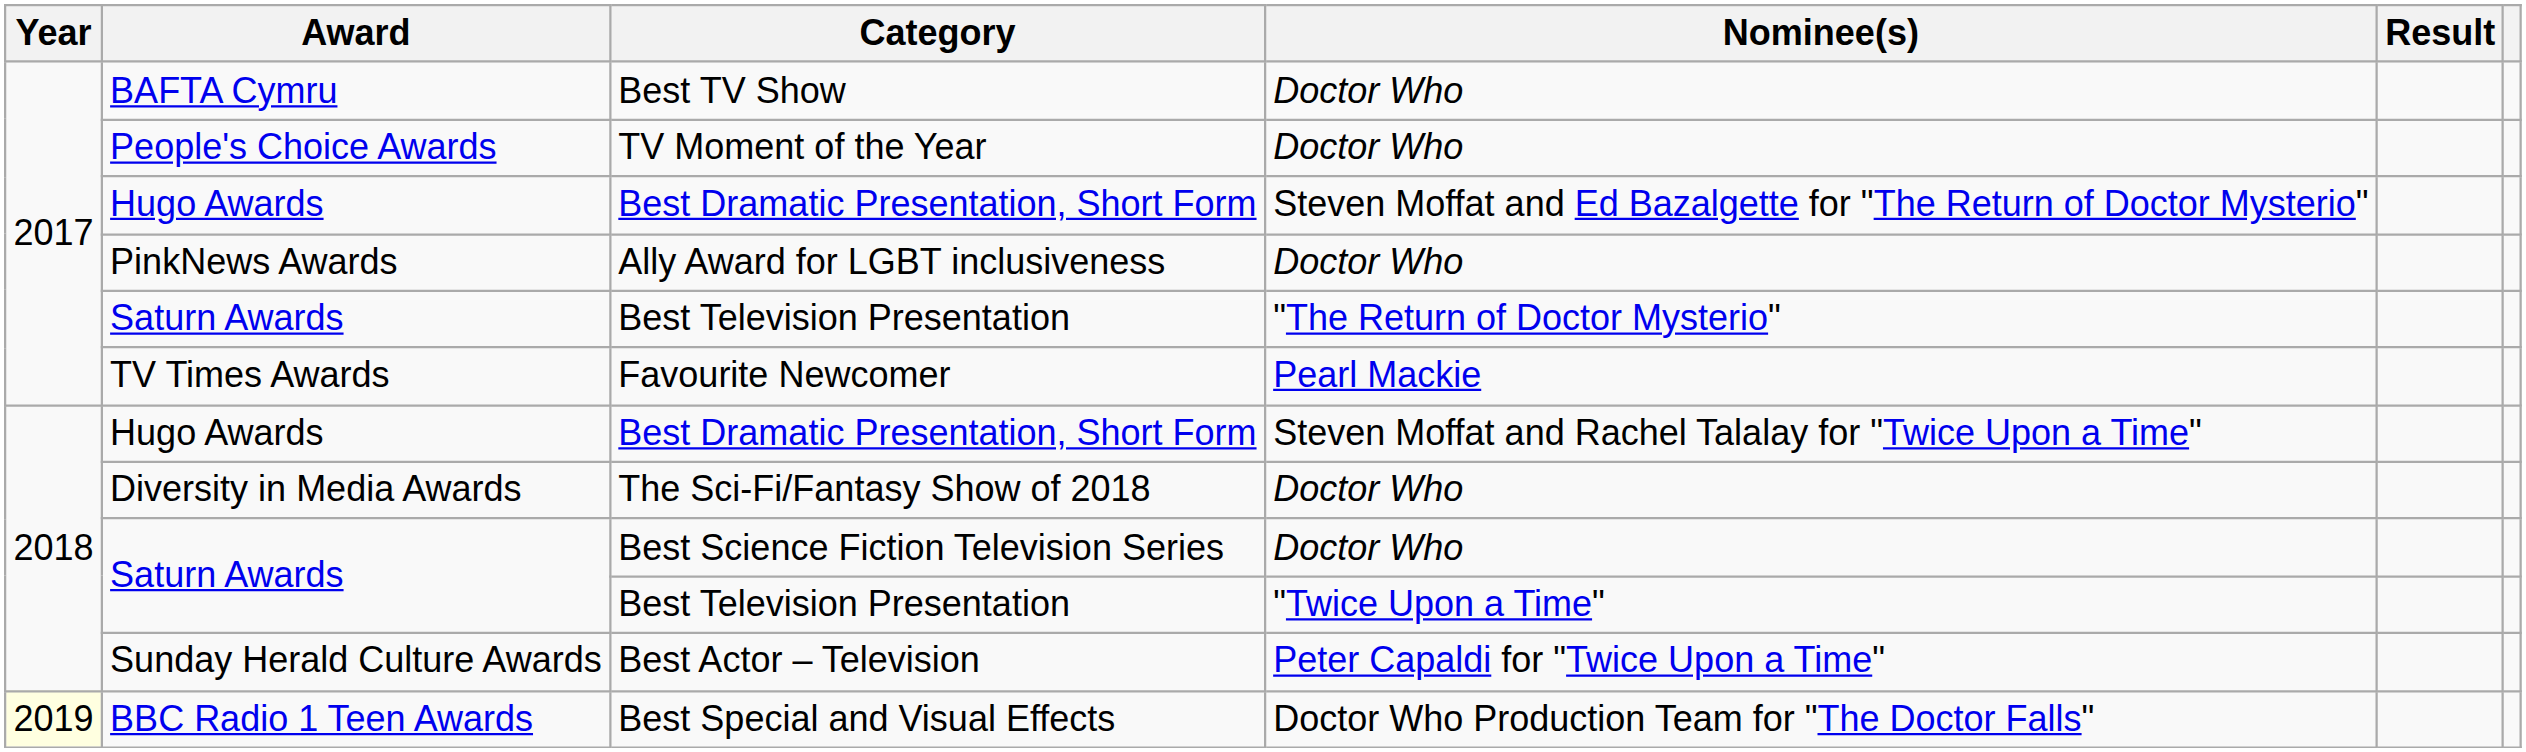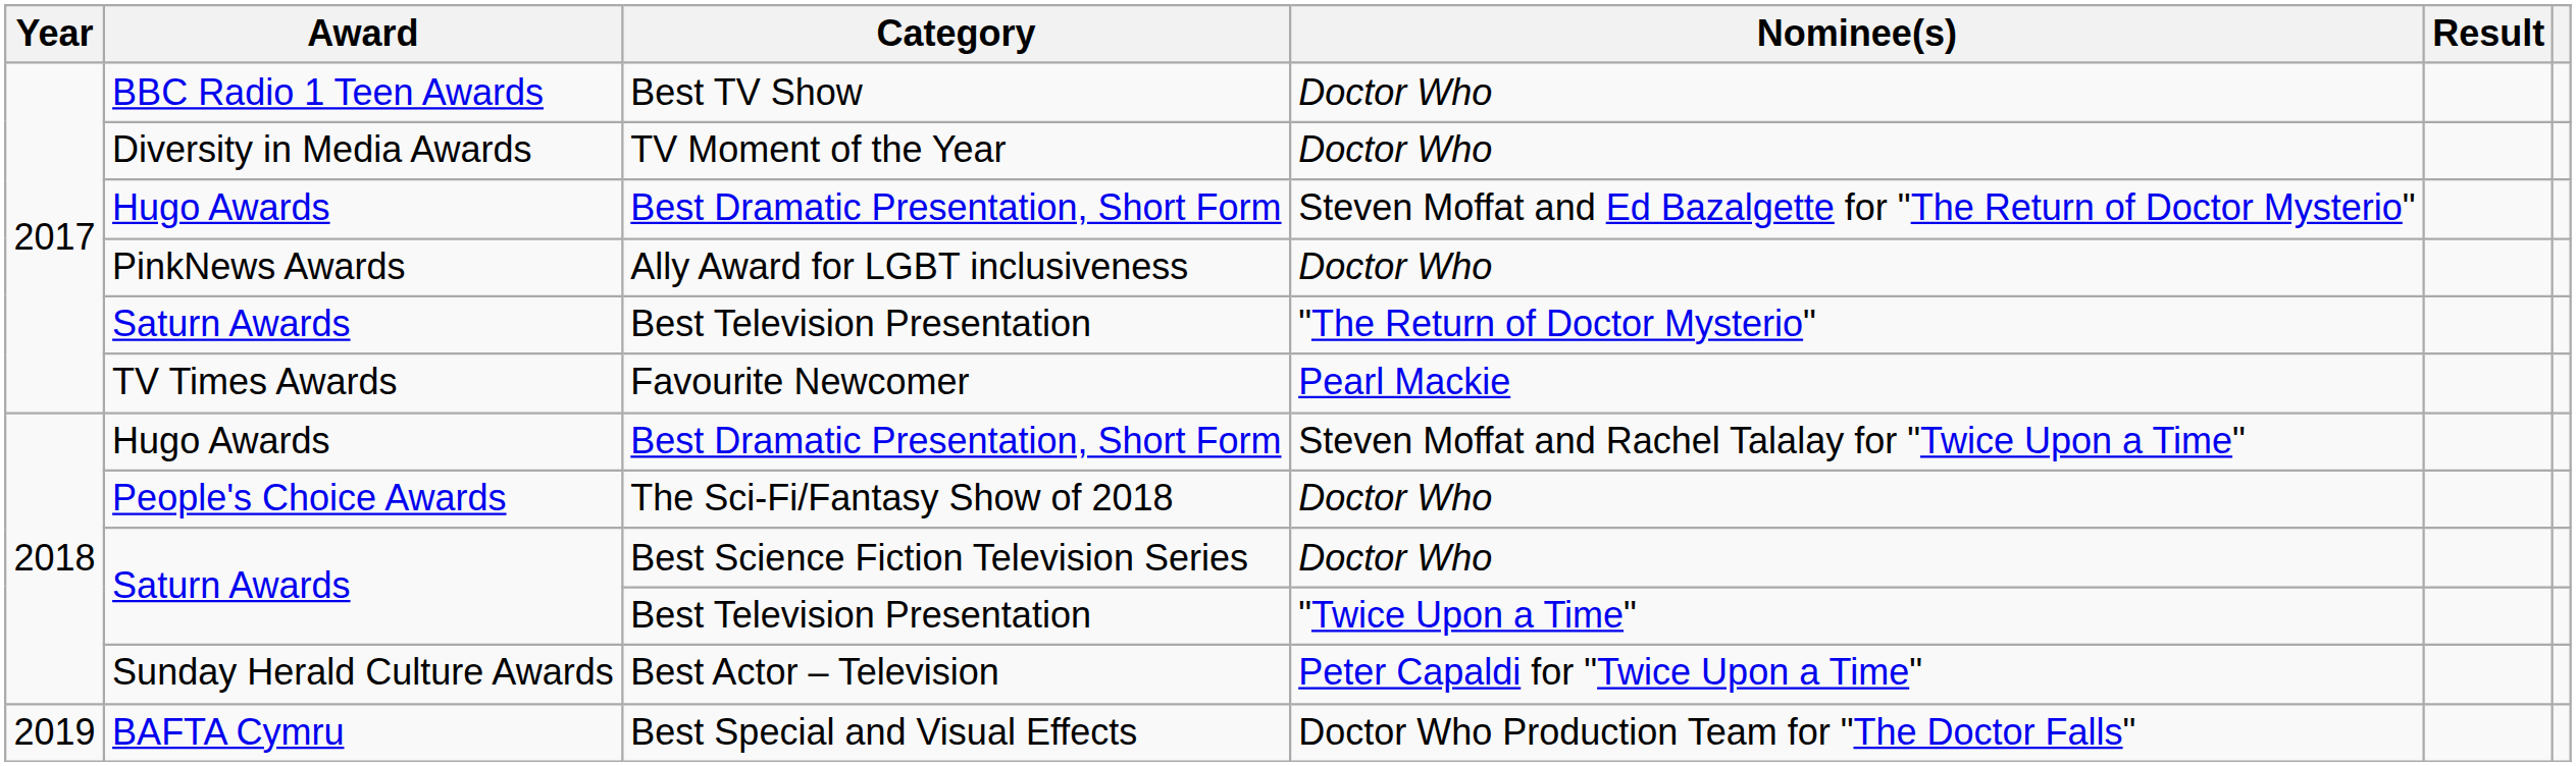Best TV Show | Award: BAFTA Cymru -> BBC Radio 1 Teen Awards
TV Moment of the Year | Award: People's Choice Awards -> Diversity in Media Awards
The Sci-Fi/Fantasy Show of 2018 | Award: Diversity in Media Awards -> People's Choice Awards
Best Special and Visual Effects | Year: lightyellow background -> no background
Best Special and Visual Effects | Award: BBC Radio 1 Teen Awards -> BAFTA Cymru
